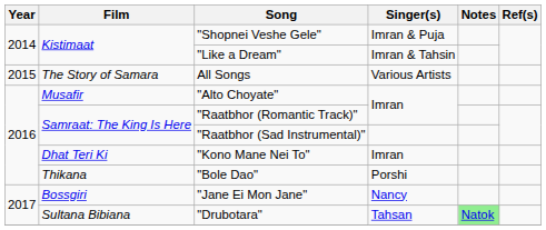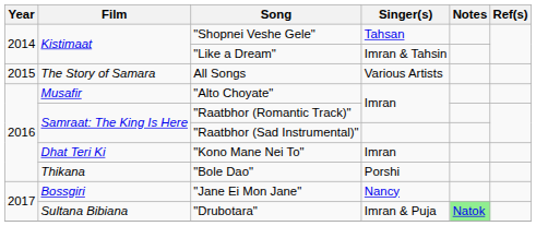"Shopnei Veshe Gele" | Singer(s): Imran & Puja -> Tahsan
"Drubotara" | Singer(s): Tahsan -> Imran & Puja
